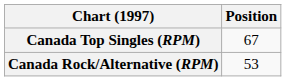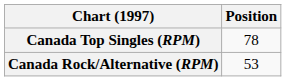Canada Top Singles (RPM) | Position: 67 -> 78
